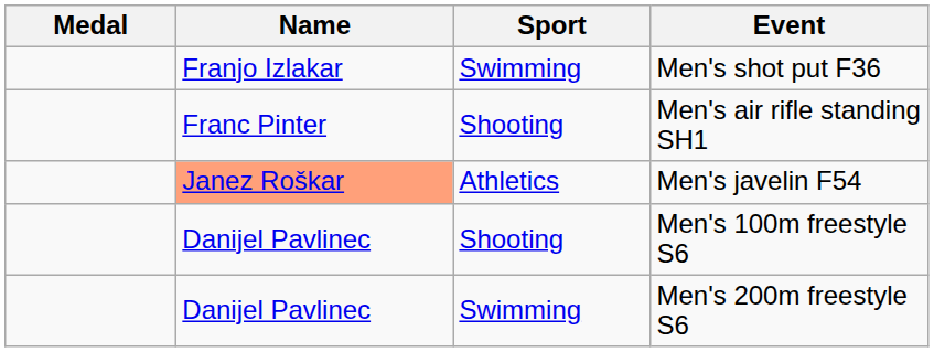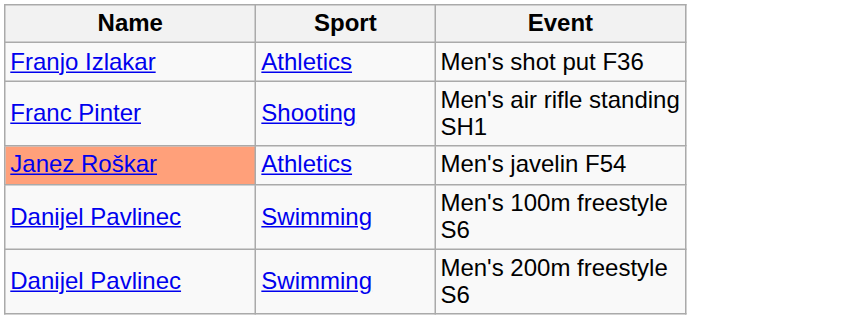- column: Medal
Men's shot put F36 | Sport: Swimming -> Athletics
Men's 100m freestyle S6 | Sport: Shooting -> Swimming
